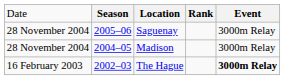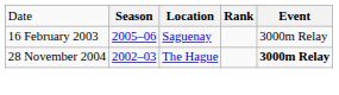Saguenay | column 1: 28 November 2004 -> 16 February 2003
- row: 28 November 2004 | 2004–05 | Madison | 3000m Relay
The Hague | column 1: 16 February 2003 -> 28 November 2004
